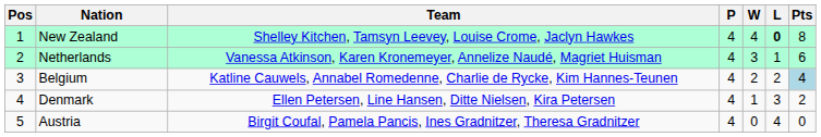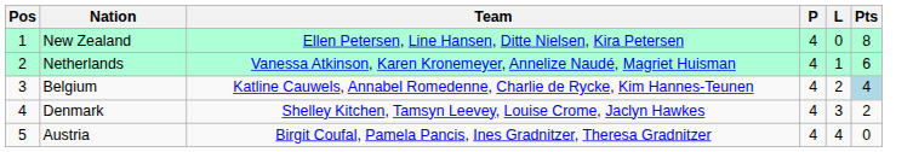- column: W | 4 | 3 | 2 | 1 | 0
New Zealand | Team: Shelley Kitchen, Tamsyn Leevey, Louise Crome, Jaclyn Hawkes -> Ellen Petersen, Line Hansen, Ditte Nielsen, Kira Petersen
New Zealand | L: bold -> normal
Denmark | Team: Ellen Petersen, Line Hansen, Ditte Nielsen, Kira Petersen -> Shelley Kitchen, Tamsyn Leevey, Louise Crome, Jaclyn Hawkes
